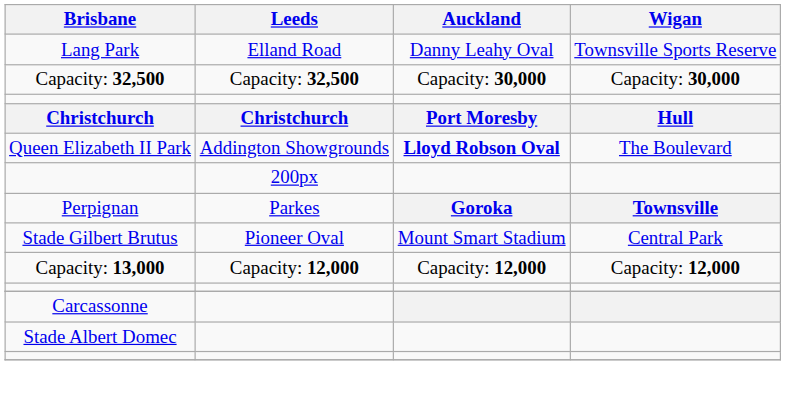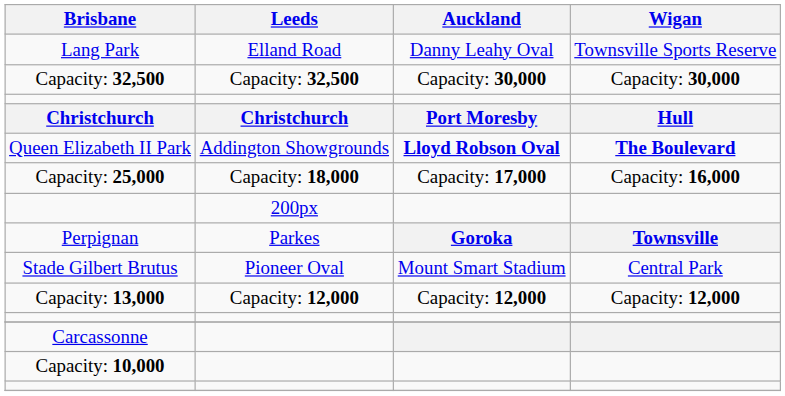Queen Elizabeth II Park | Wigan: normal -> bold
+ row: Capacity: 25,000 | Capacity: 18,000 | Capacity: 17,000 | Capacity: 16,000
- row: Stade Albert Domec
+ row: Capacity: 10,000
